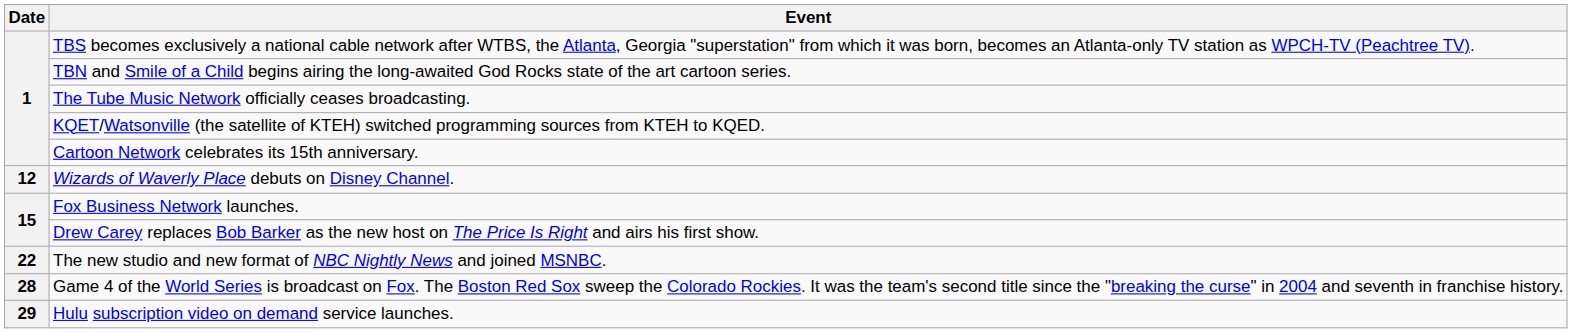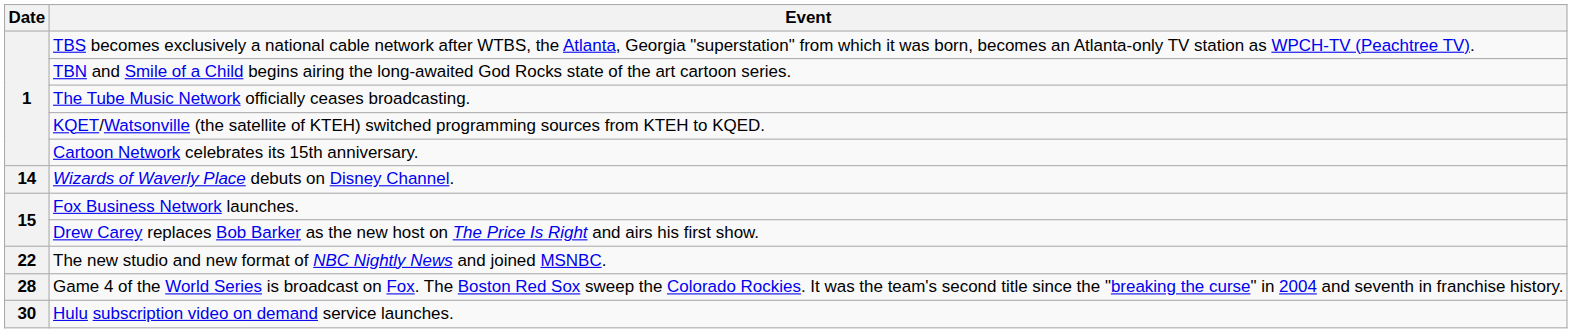Wizards of Waverly Place debuts on Disney Channel. | Date: 12 -> 14
Hulu subscription video on demand service launches. | Date: 29 -> 30
